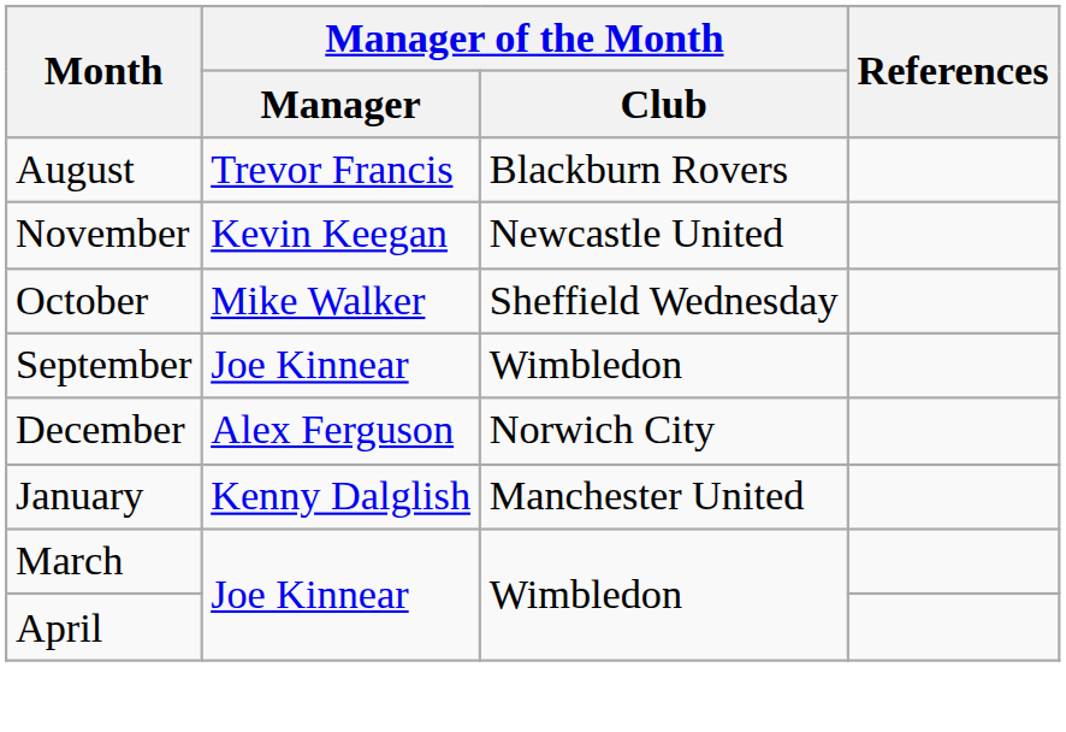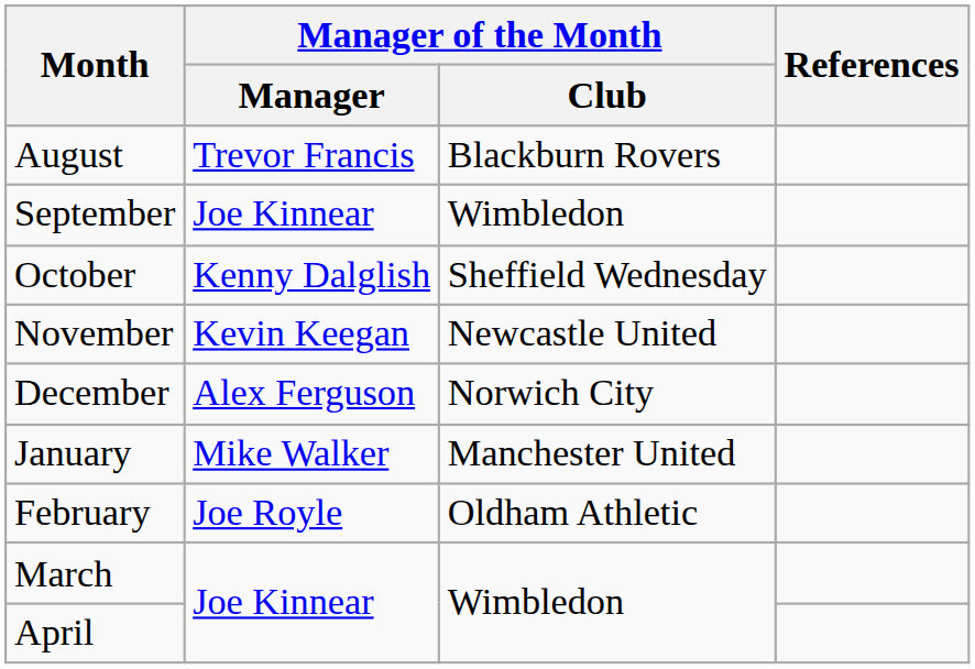rows swapped: September <-> November
October | Manager of the Month / Manager: Mike Walker -> Kenny Dalglish
January | Manager of the Month / Manager: Kenny Dalglish -> Mike Walker
+ row: February | Joe Royle | Oldham Athletic
